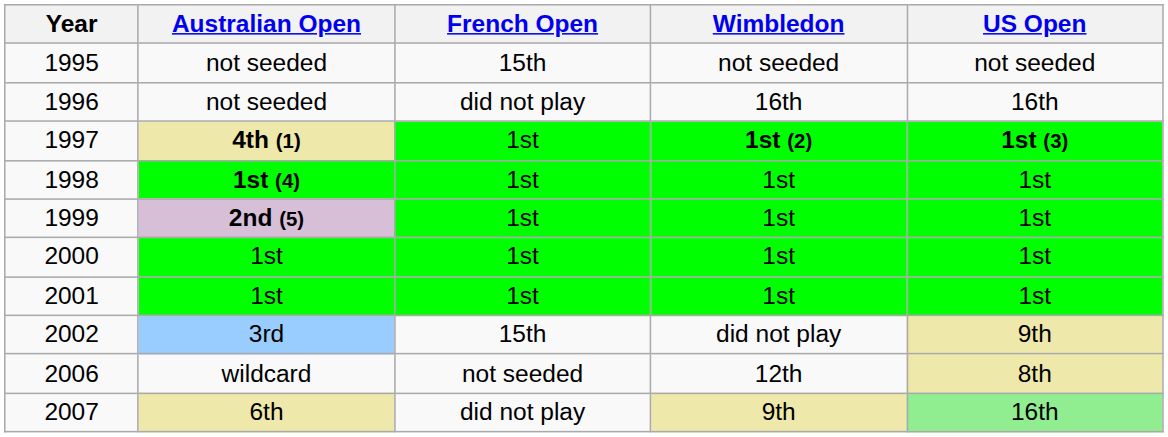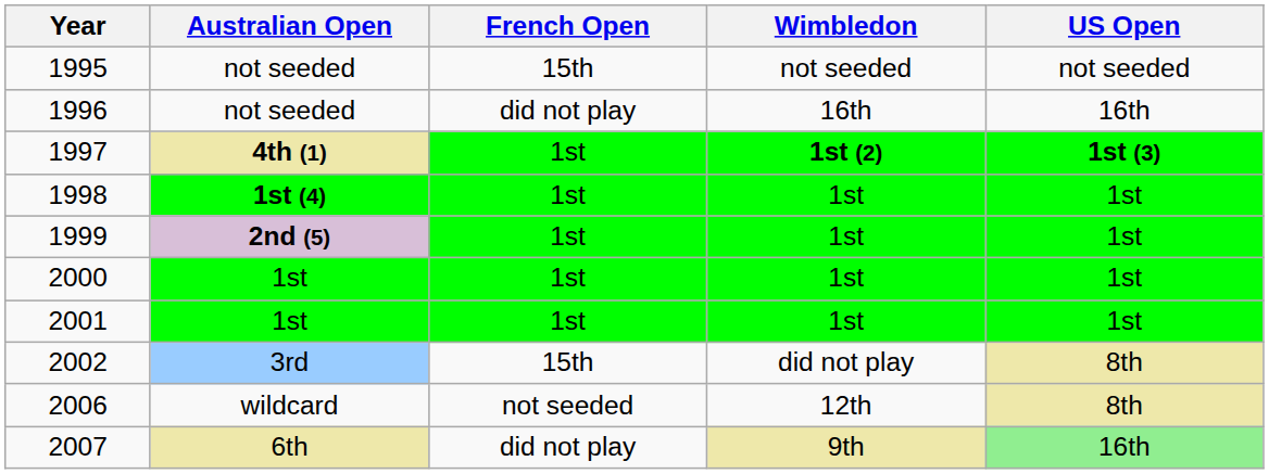2002 | US Open: 9th -> 8th
